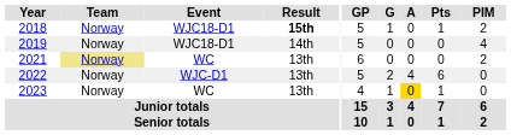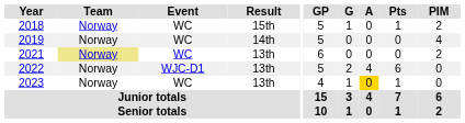2018 | Event: WJC18-D1 -> WC
2018 | Result: bold -> normal
2019 | Event: WJC18-D1 -> WC
